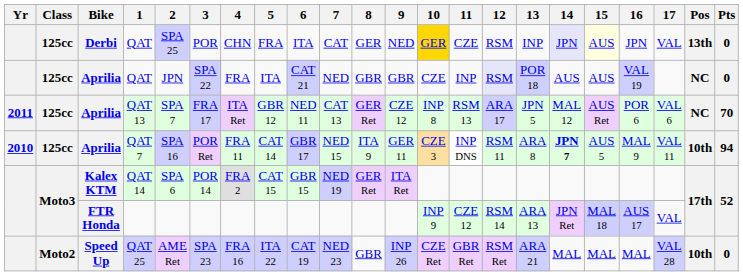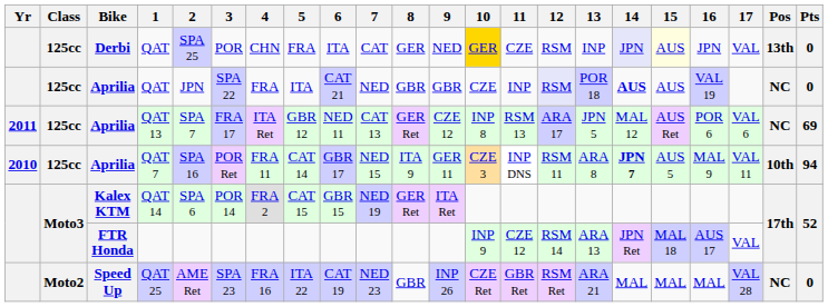Aprilia / QAT | 14: normal -> bold
QAT 13 | Pts: 70 -> 69
QAT 25 | Pos: 10th -> NC
